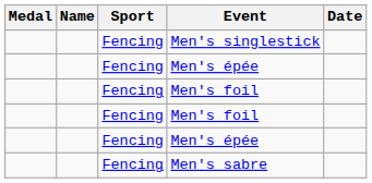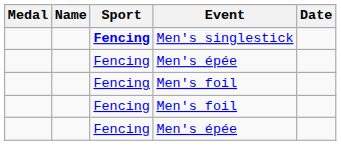Men's singlestick | Sport: normal -> bold
- row: Fencing | Men's sabre
